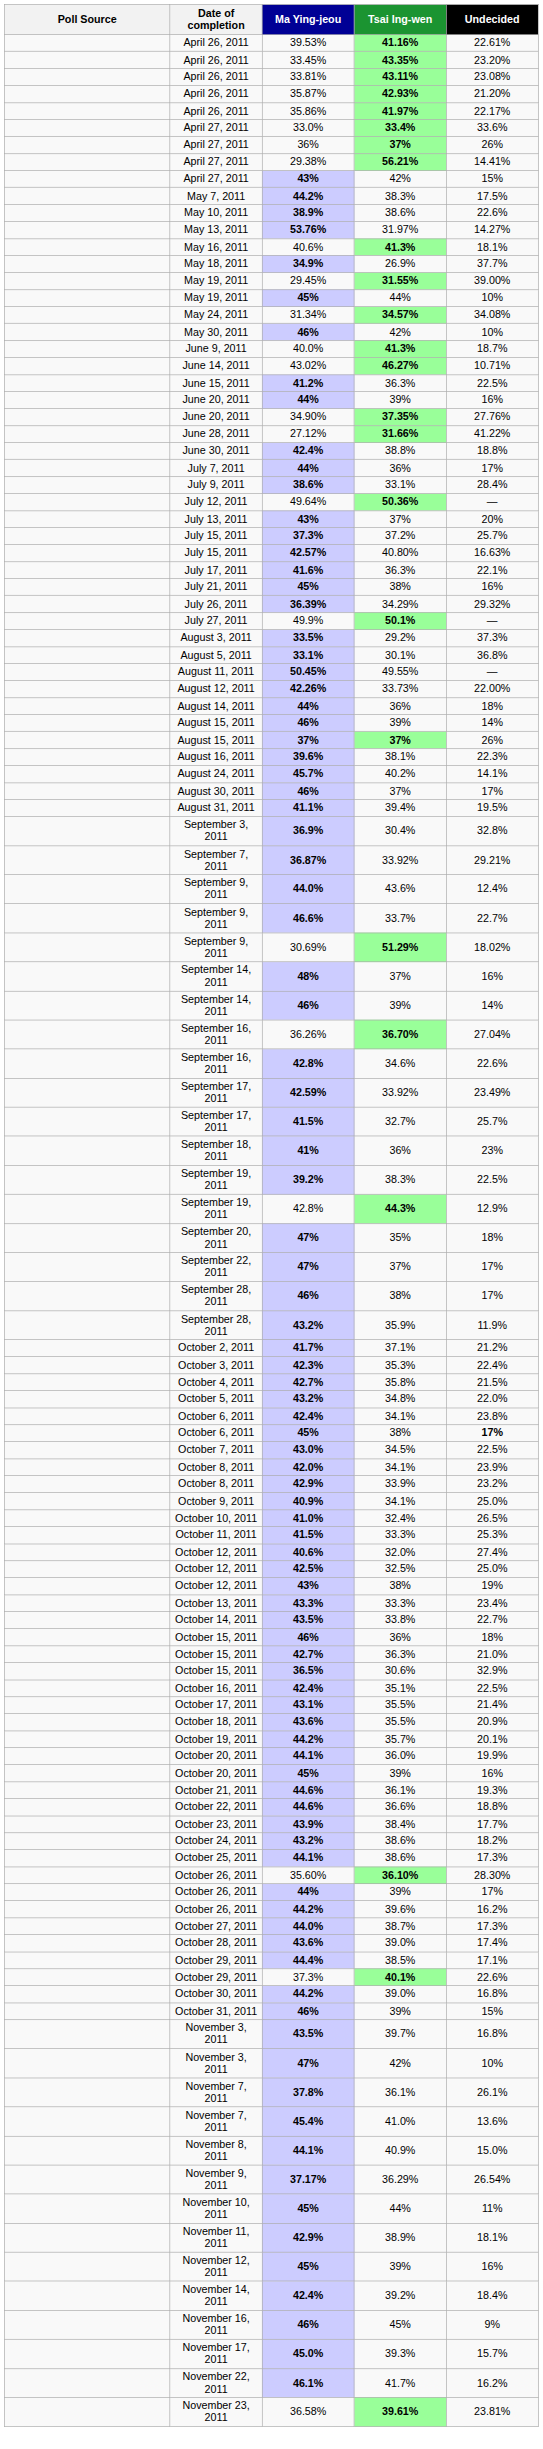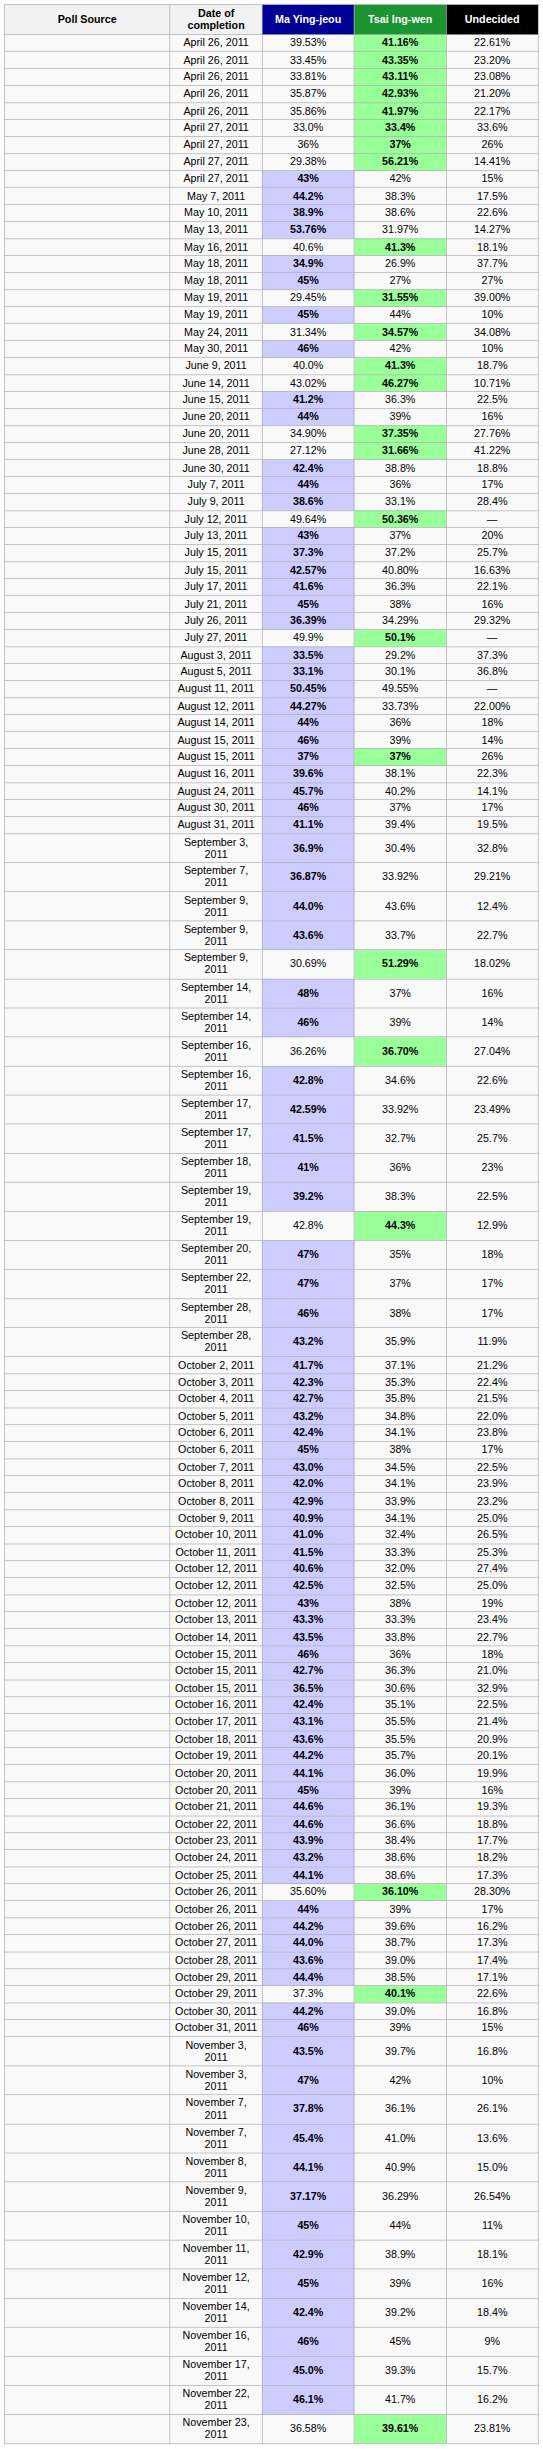+ row: May 18, 2011 | 45% | 27% | 27%
August 12, 2011 | Ma Ying-jeou: 42.26% -> 44.27%
September 9, 2011 / 33.7% | Ma Ying-jeou: 46.6% -> 43.6%
October 6, 2011 / 38% | Undecided: bold -> normal
